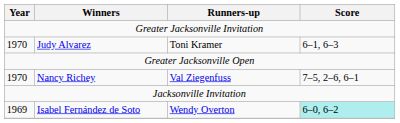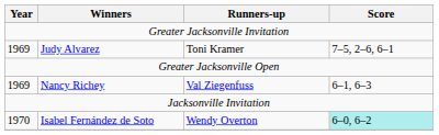Judy Alvarez | Year: 1970 -> 1969
Judy Alvarez | Score: 6–1, 6–3 -> 7–5, 2–6, 6–1
Nancy Richey | Year: 1970 -> 1969
Nancy Richey | Score: 7–5, 2–6, 6–1 -> 6–1, 6–3
Isabel Fernández de Soto | Year: 1969 -> 1970
